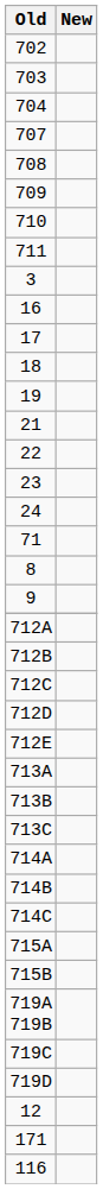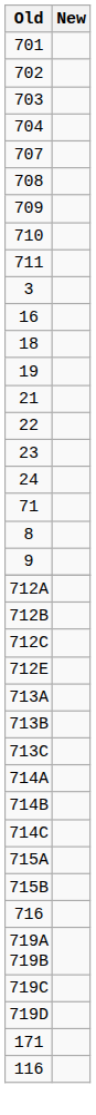+ row: 701
- row: 17
- row: 712D
+ row: 716
- row: 12
